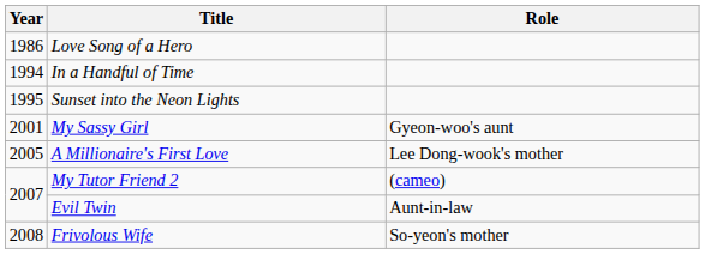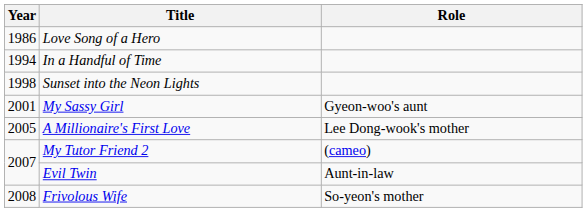Sunset into the Neon Lights | Year: 1995 -> 1998
